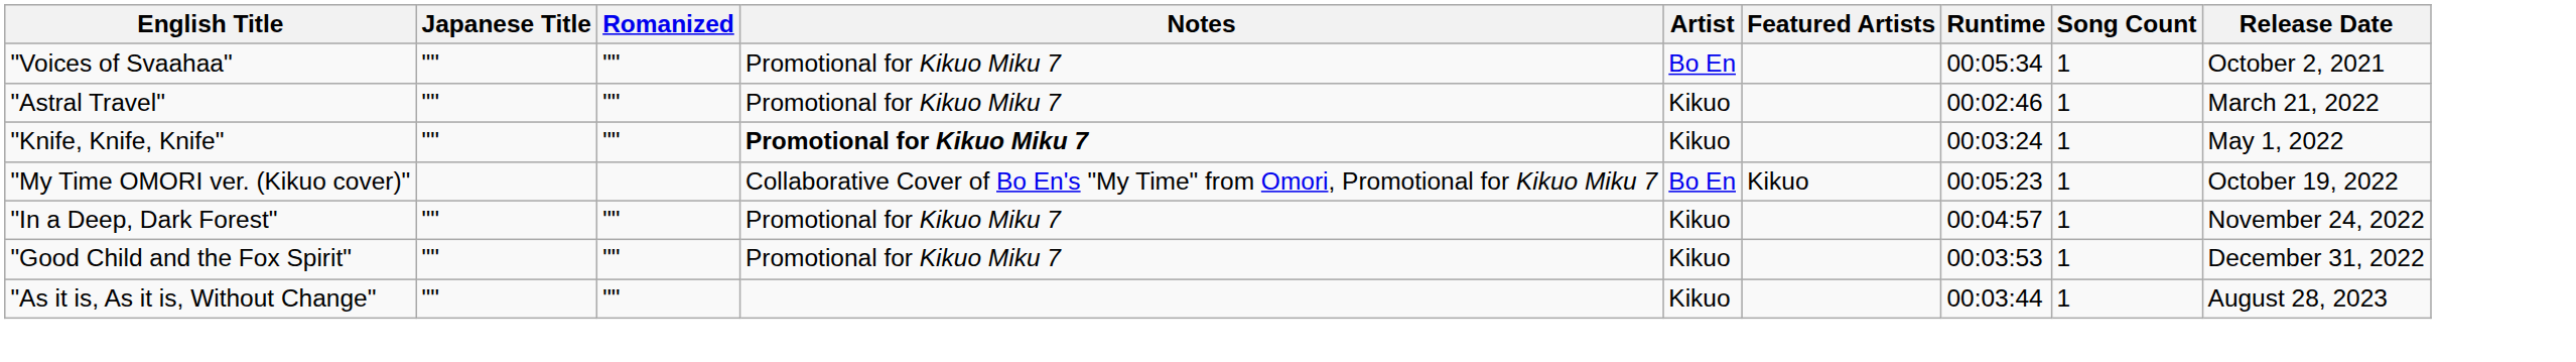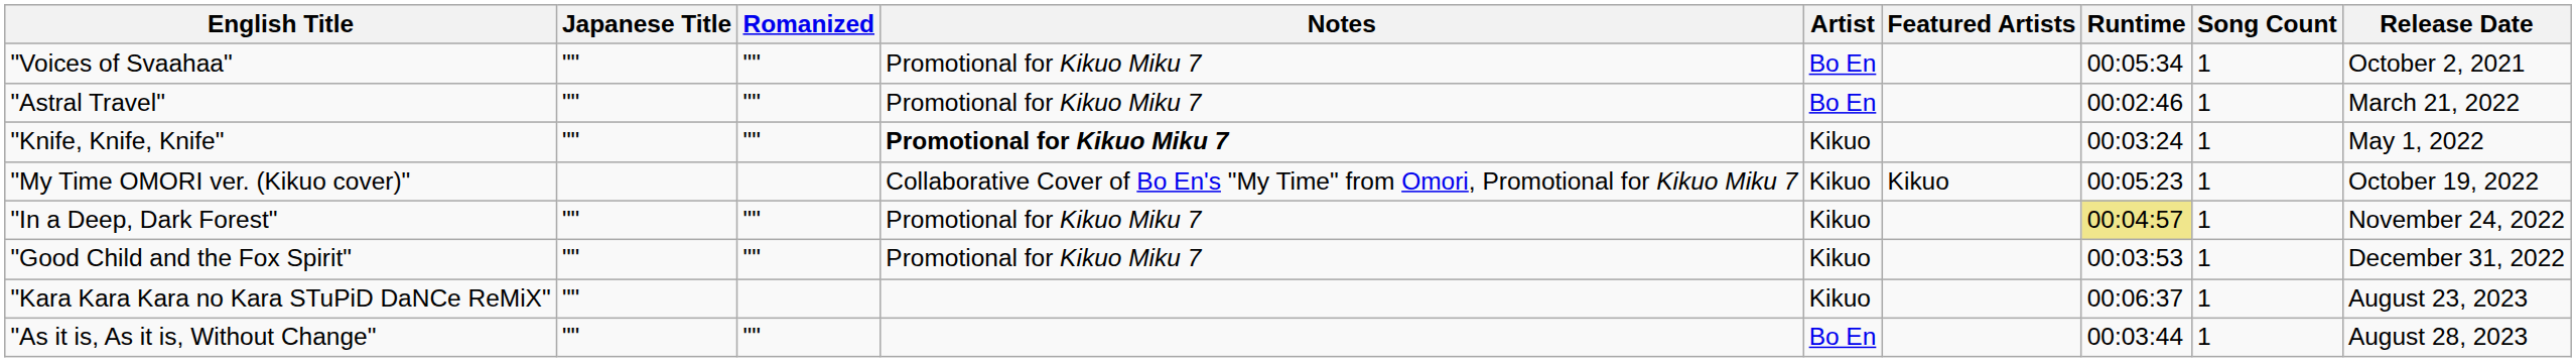"Astral Travel" | Artist: Kikuo -> Bo En
"My Time OMORI ver. (Kikuo cover)" | Artist: Bo En -> Kikuo
"In a Deep, Dark Forest" | Runtime: no background -> khaki background
+ row: "Kara Kara Kara no Kara STuPiD DaNCe ReMiX" | "" | Kikuo | 00:06:37 | 1 | August 23, 2023
"As it is, As it is, Without Change" | Artist: Kikuo -> Bo En
